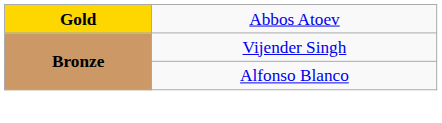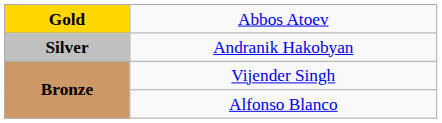+ row: Silver | Andranik Hakobyan
